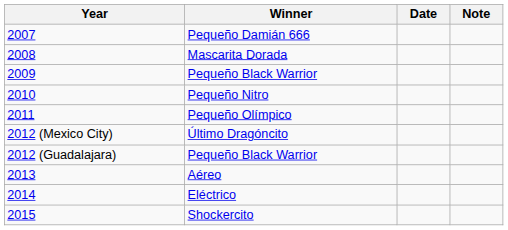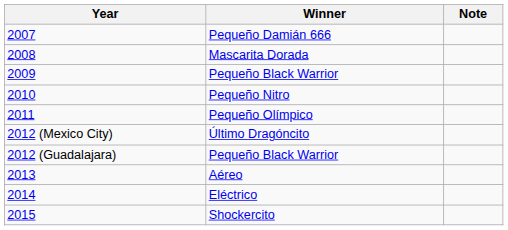- column: Date
